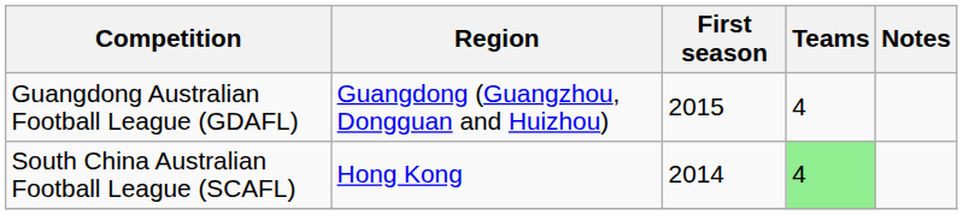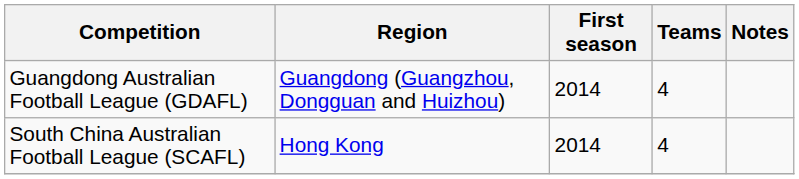Guangdong Australian Football League (GDAFL) | First season: 2015 -> 2014
South China Australian Football League (SCAFL) | Teams: lightgreen background -> no background
